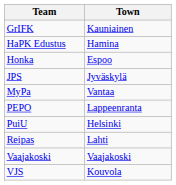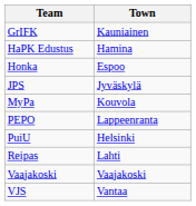MyPa | Town: Vantaa -> Kouvola
VJS | Town: Kouvola -> Vantaa
